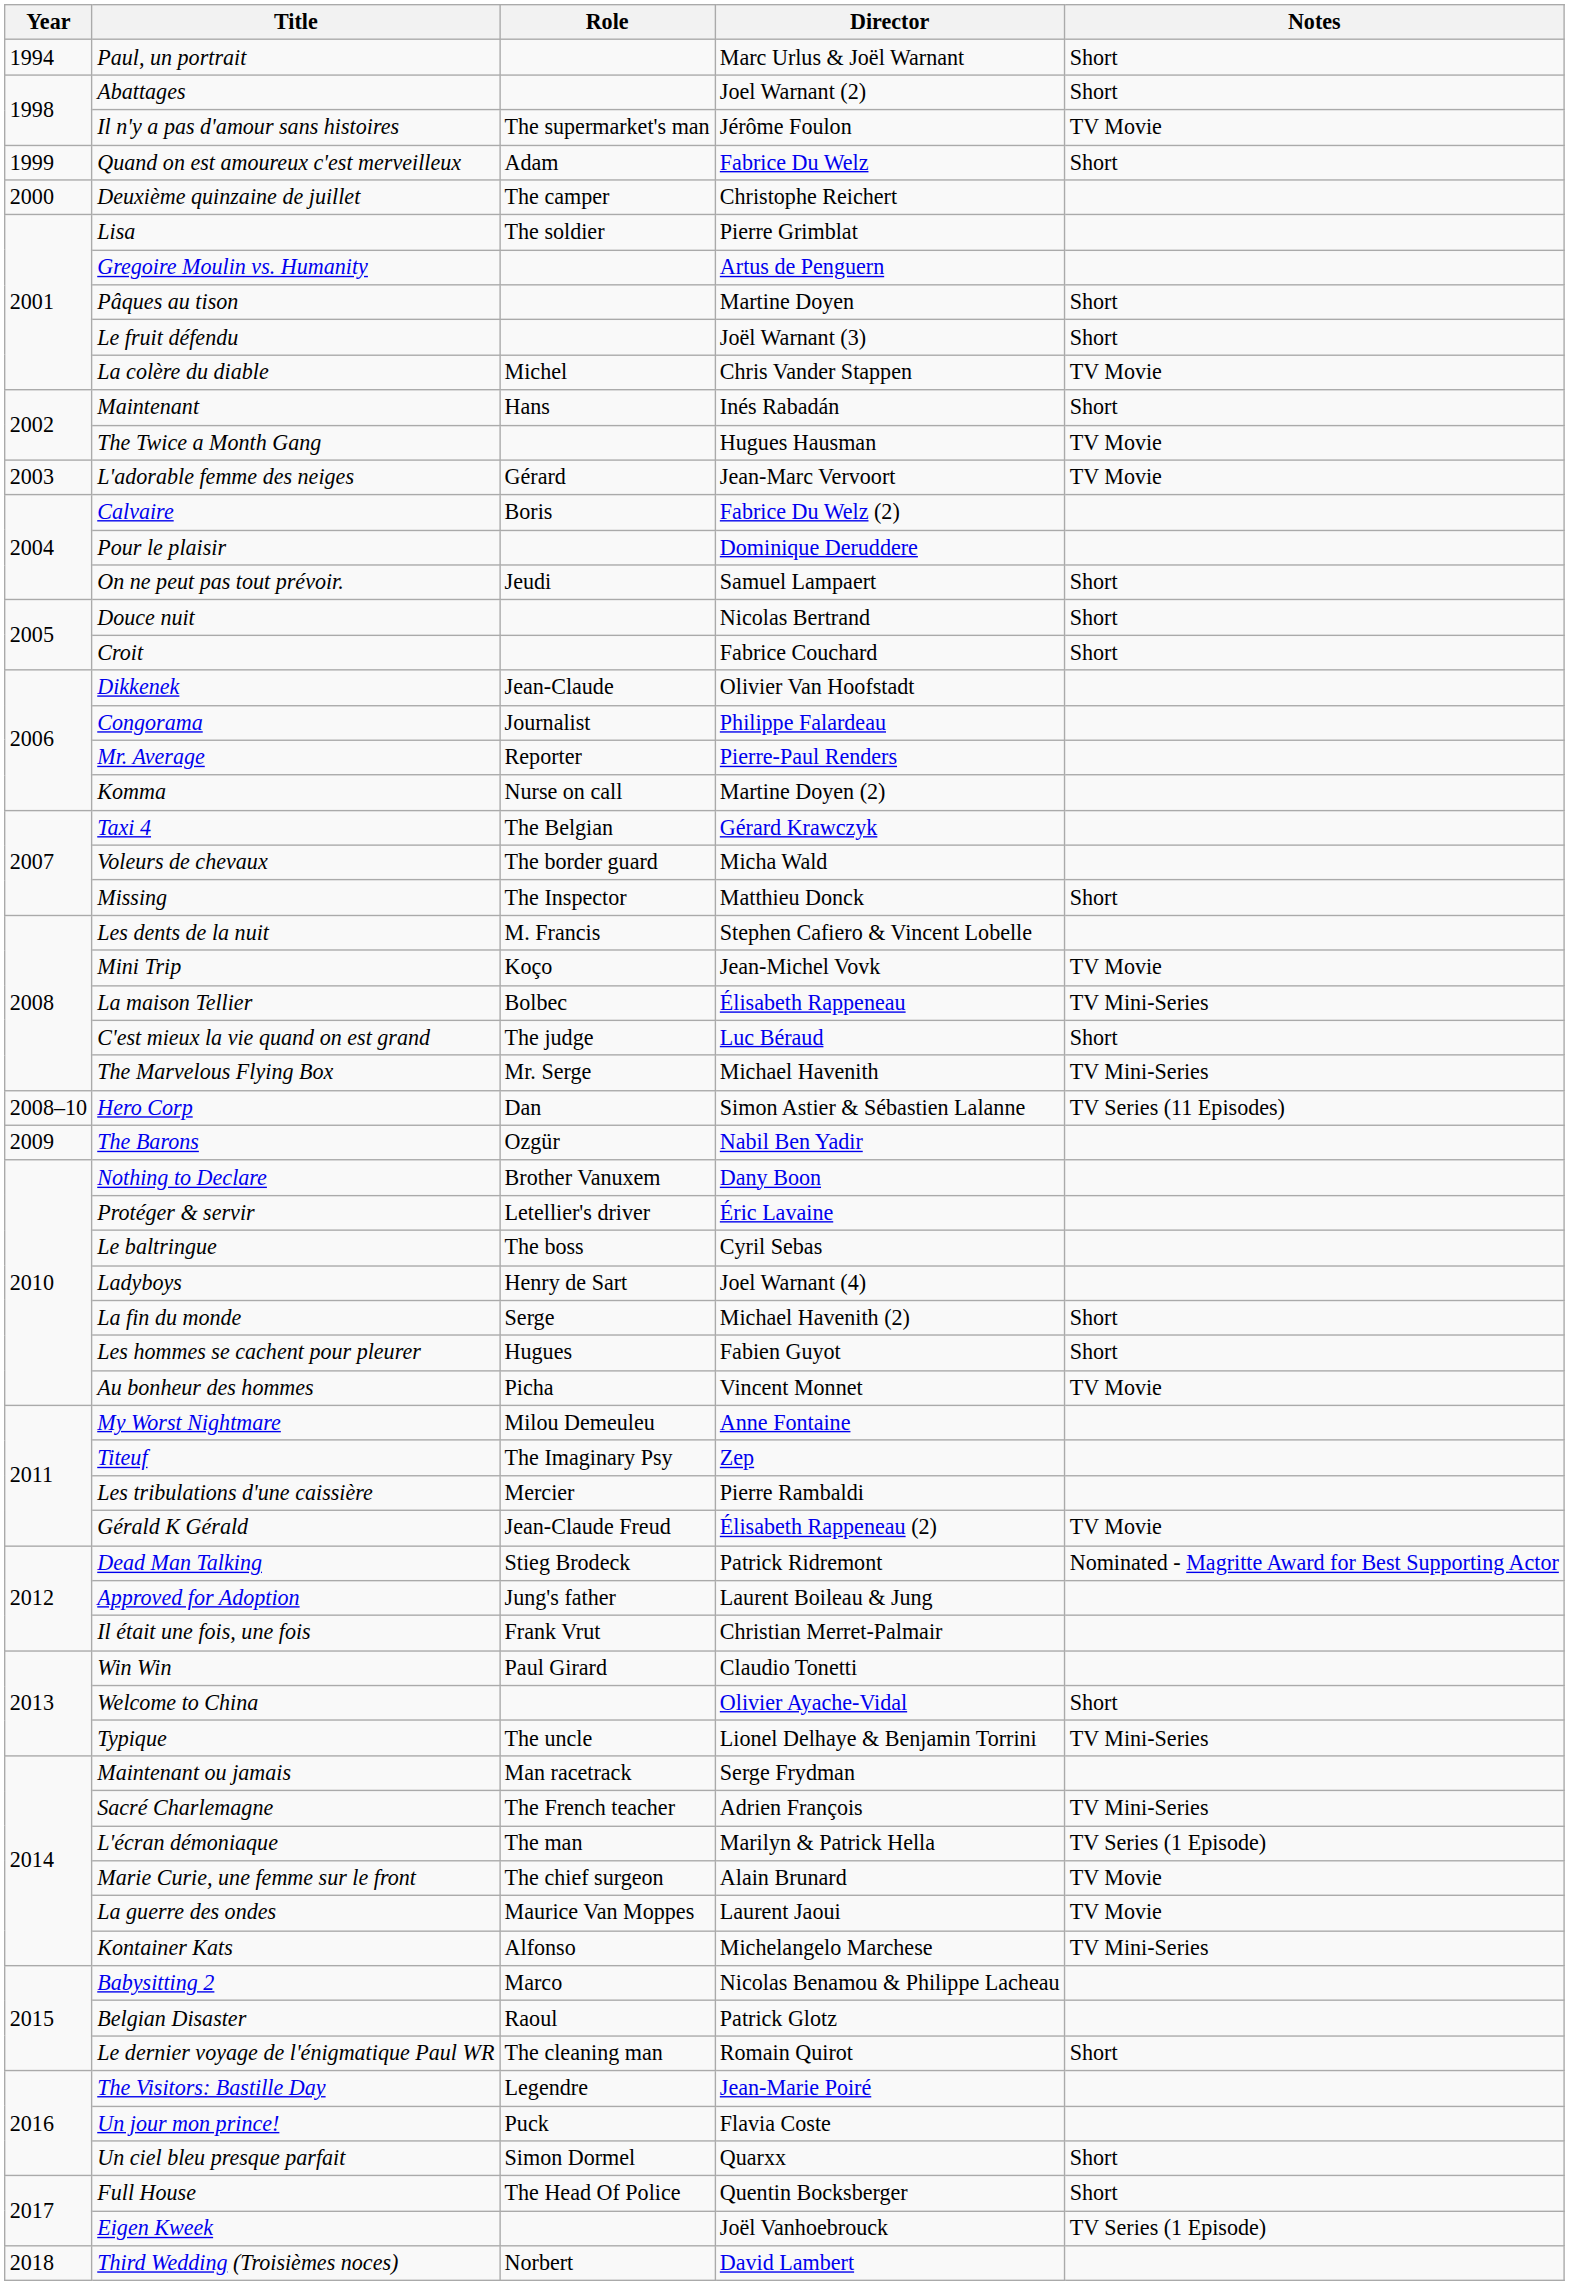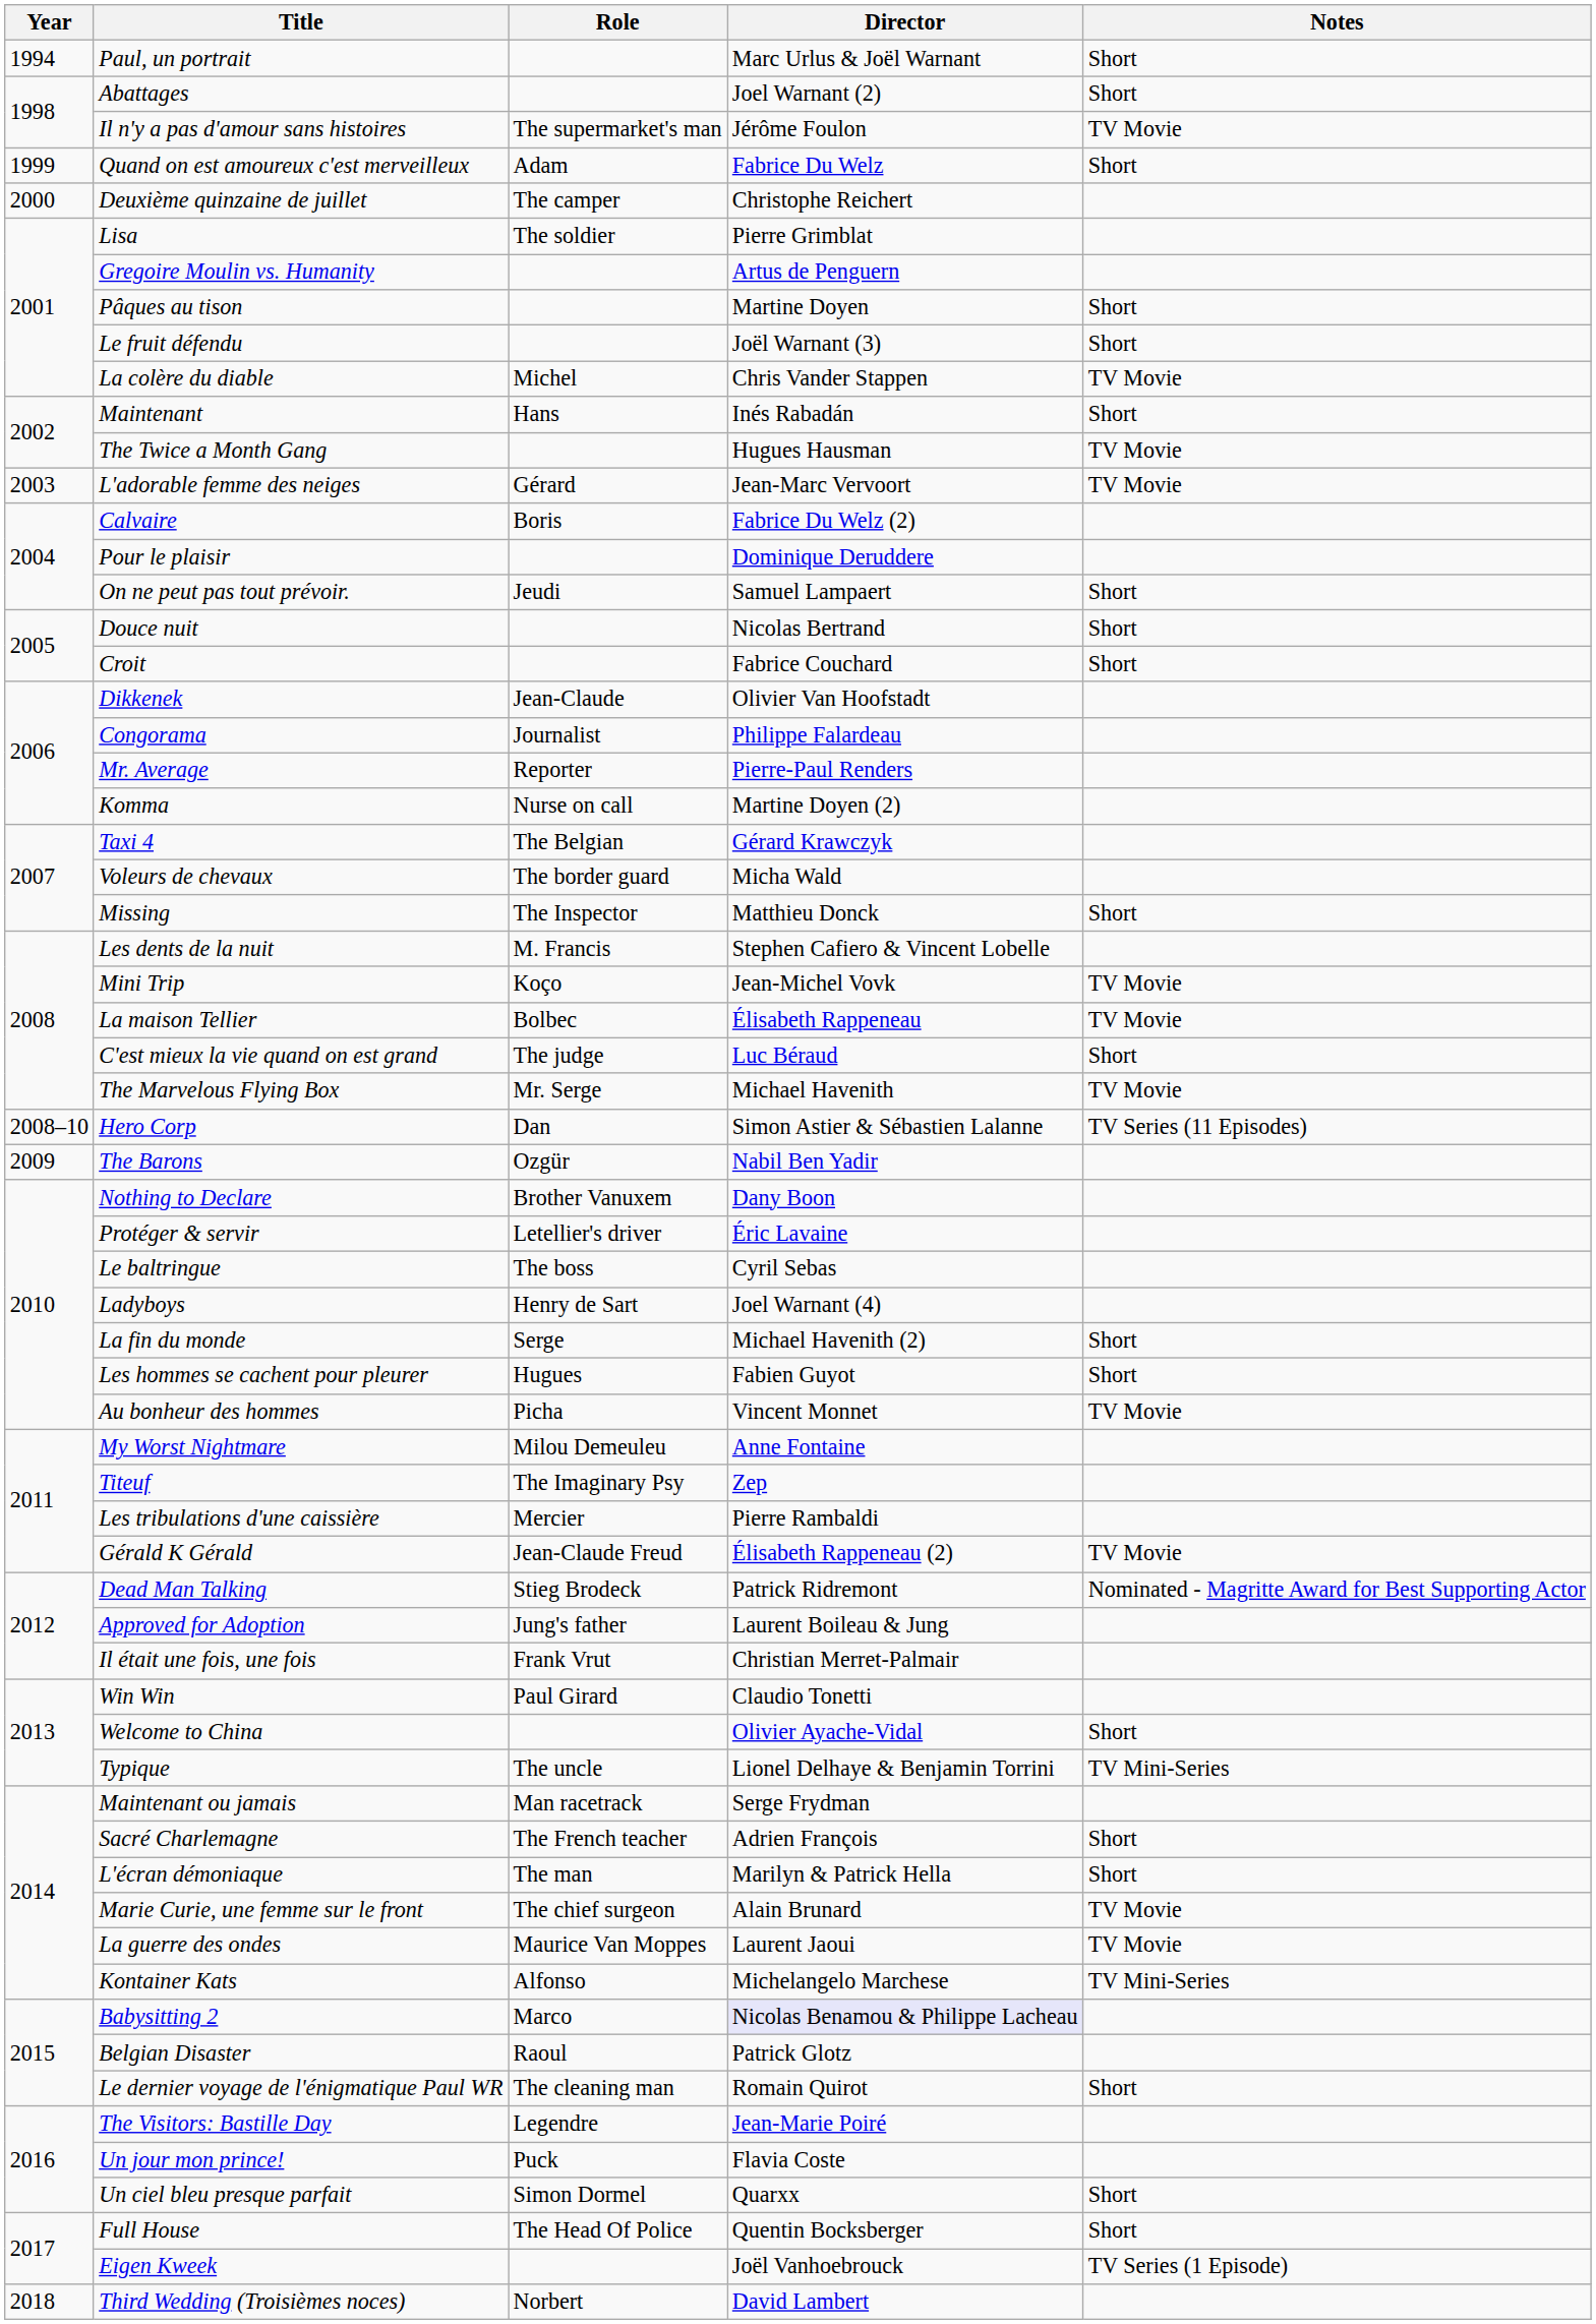La maison Tellier | Notes: TV Mini-Series -> TV Movie
The Marvelous Flying Box | Notes: TV Mini-Series -> TV Movie
Sacré Charlemagne | Notes: TV Mini-Series -> Short
L'écran démoniaque | Notes: TV Series (1 Episode) -> Short
Babysitting 2 | Director: no background -> lavender background
